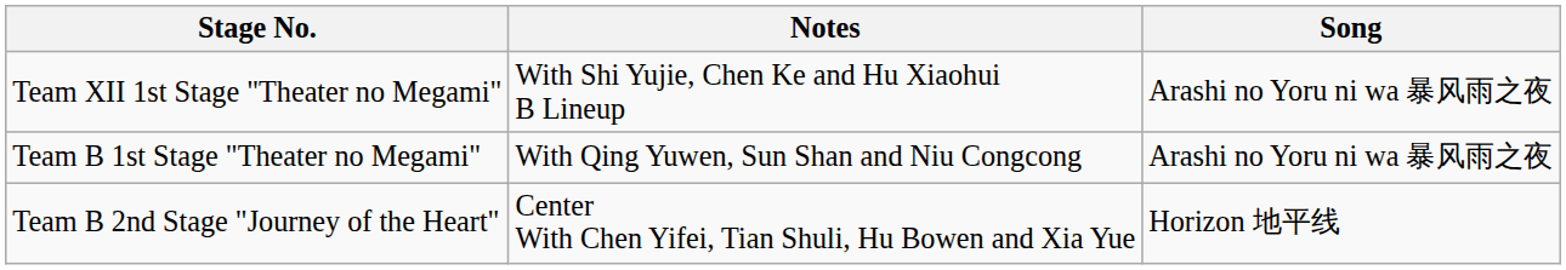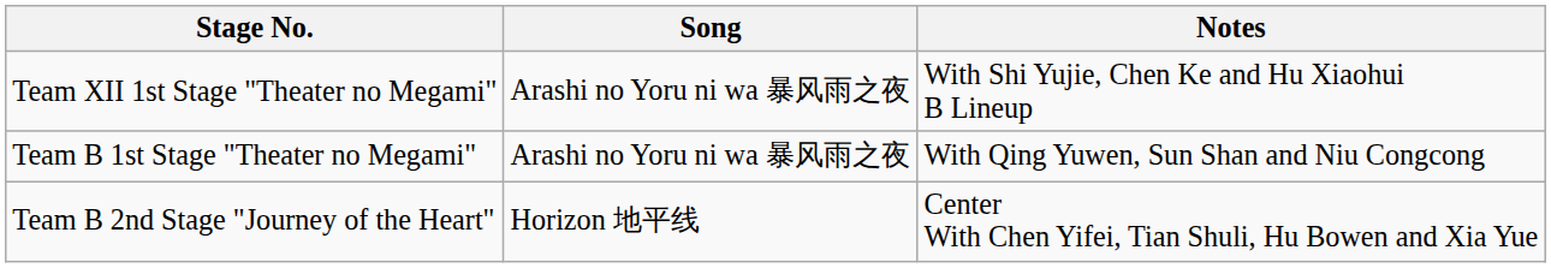columns swapped: Song <-> Notes
